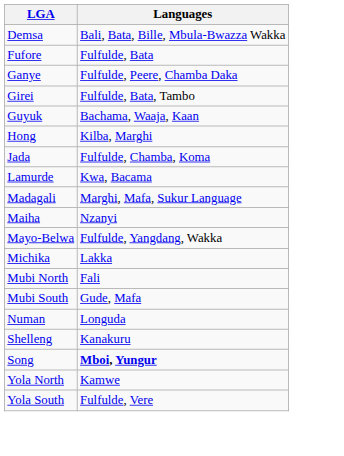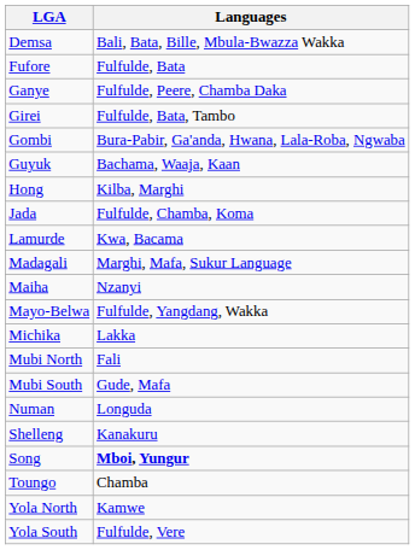+ row: Gombi | Bura-Pabir, Ga'anda, Hwana, Lala-Roba, Ngwaba
+ row: Toungo | Chamba
